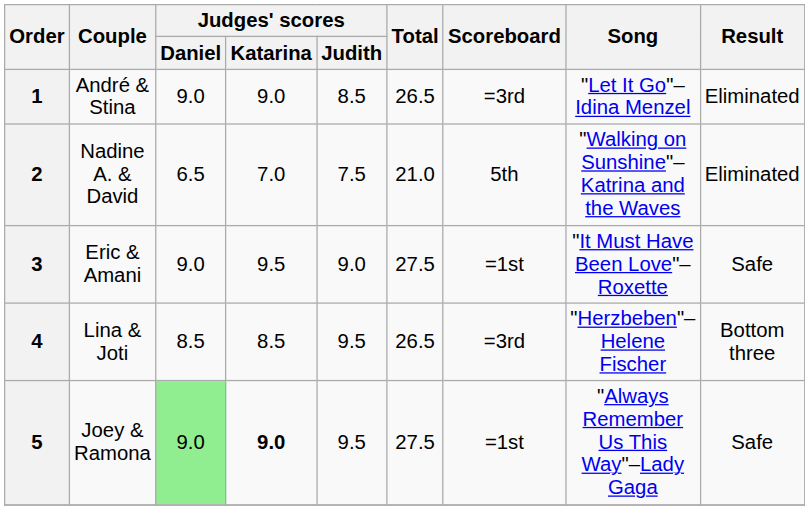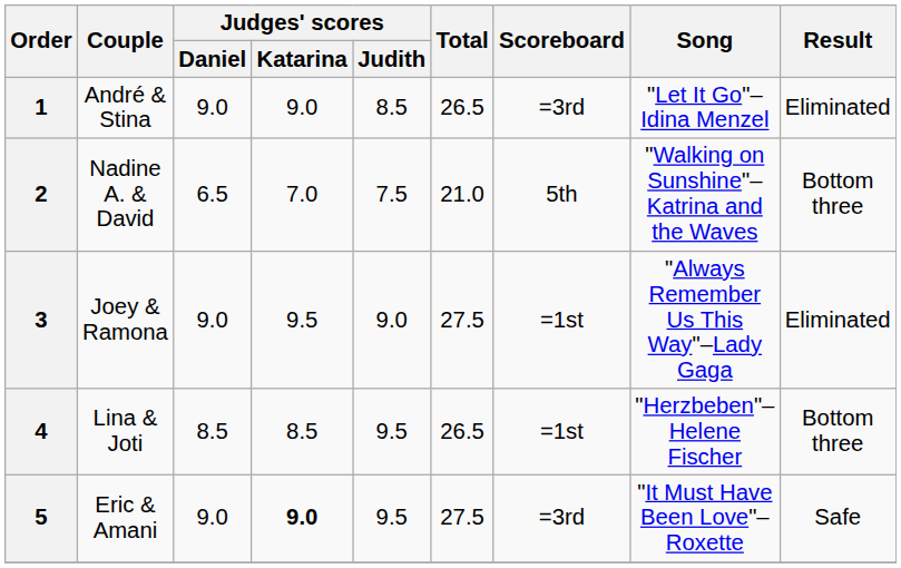2 | Result: Eliminated -> Bottom three
3 | Couple: Eric & Amani -> Joey & Ramona
3 | Song: "It Must Have Been Love"–Roxette -> "Always Remember Us This Way"–Lady Gaga
3 | Result: Safe -> Eliminated
4 | Scoreboard: =3rd -> =1st
5 | Couple: Joey & Ramona -> Eric & Amani
5 | Judges' scores / Daniel: lightgreen background -> no background
5 | Scoreboard: =1st -> =3rd
5 | Song: "Always Remember Us This Way"–Lady Gaga -> "It Must Have Been Love"–Roxette
